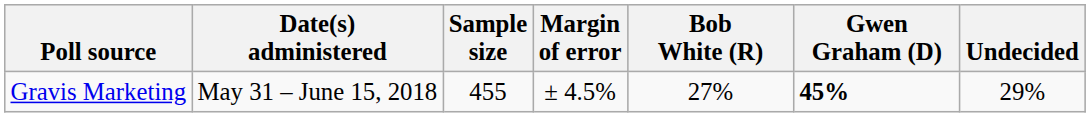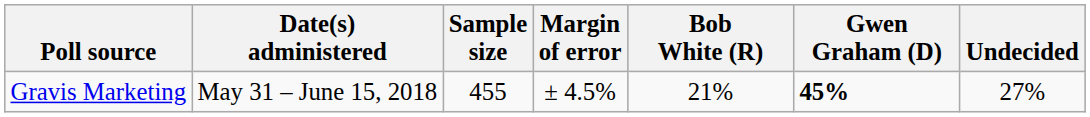Gravis Marketing | Bob White (R): 27% -> 21%
Gravis Marketing | Undecided: 29% -> 27%
